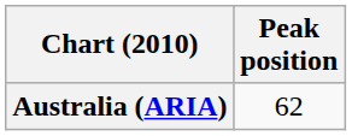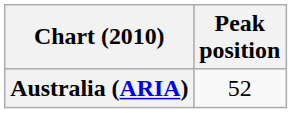Australia (ARIA) | Peak position: 62 -> 52
